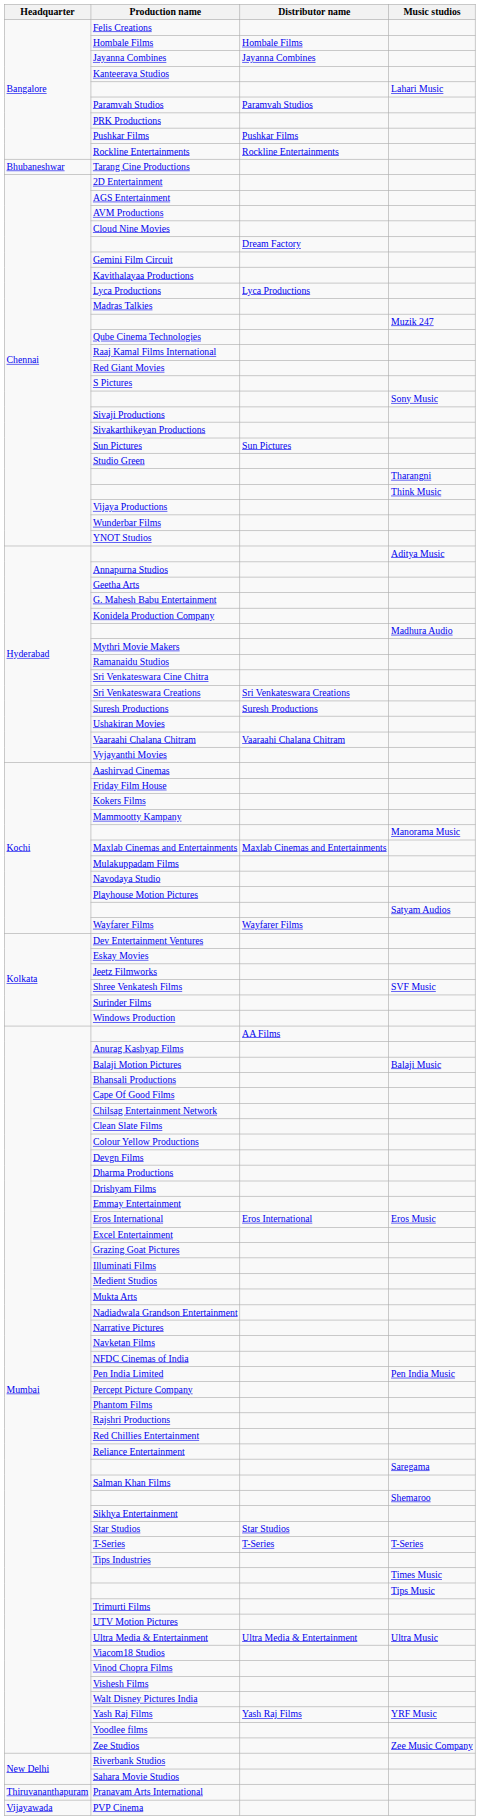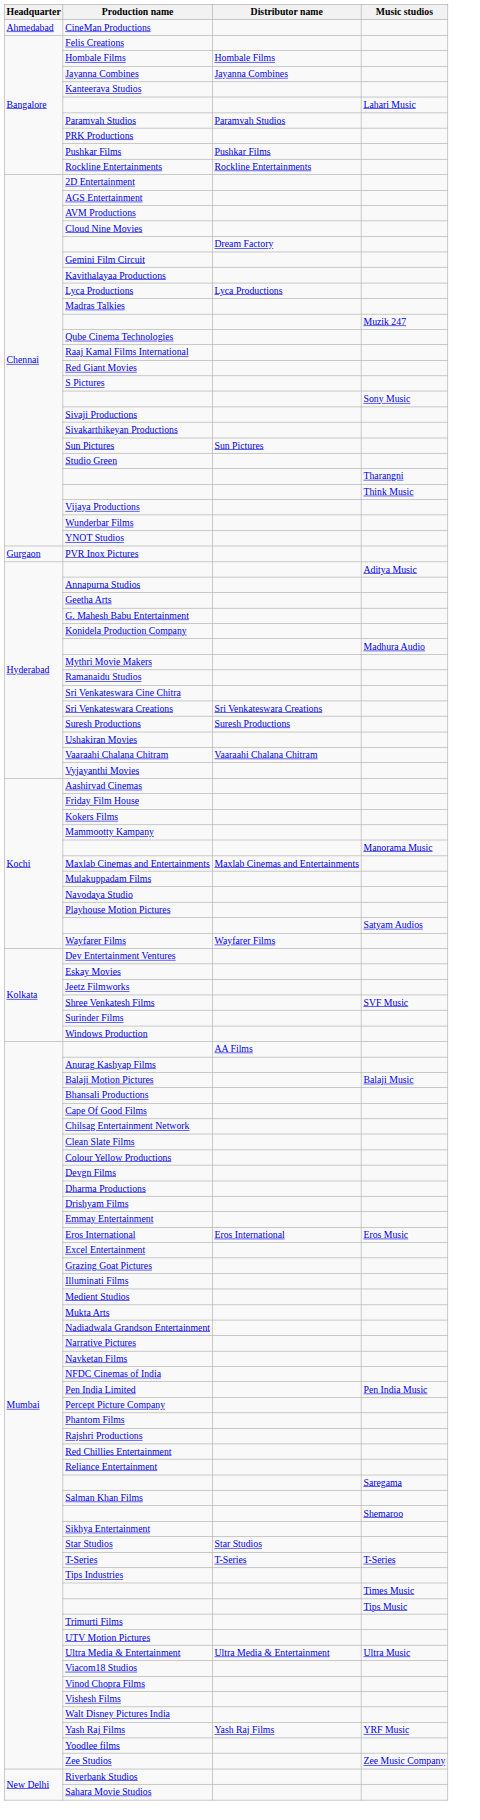+ row: Ahmedabad | CineMan Productions
- row: Bhubaneshwar | Tarang Cine Productions
+ row: Gurgaon | PVR Inox Pictures
- row: Thiruvananthapuram | Pranavam Arts International
- row: Vijayawada | PVP Cinema
